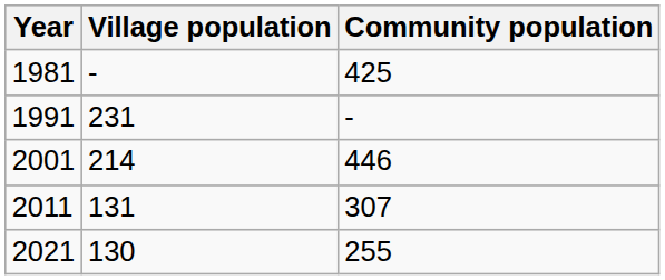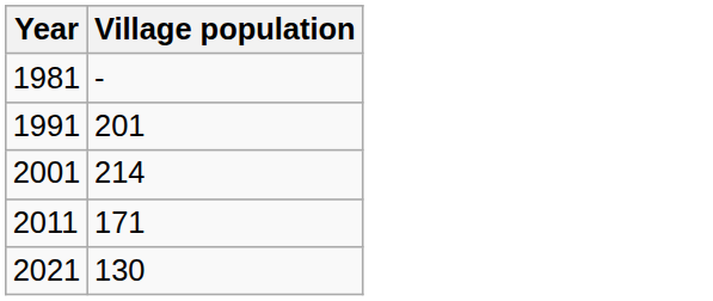- column: Community population | 425 | - | 446 | 307 | 255
1991 | Village population: 231 -> 201
2011 | Village population: 131 -> 171
